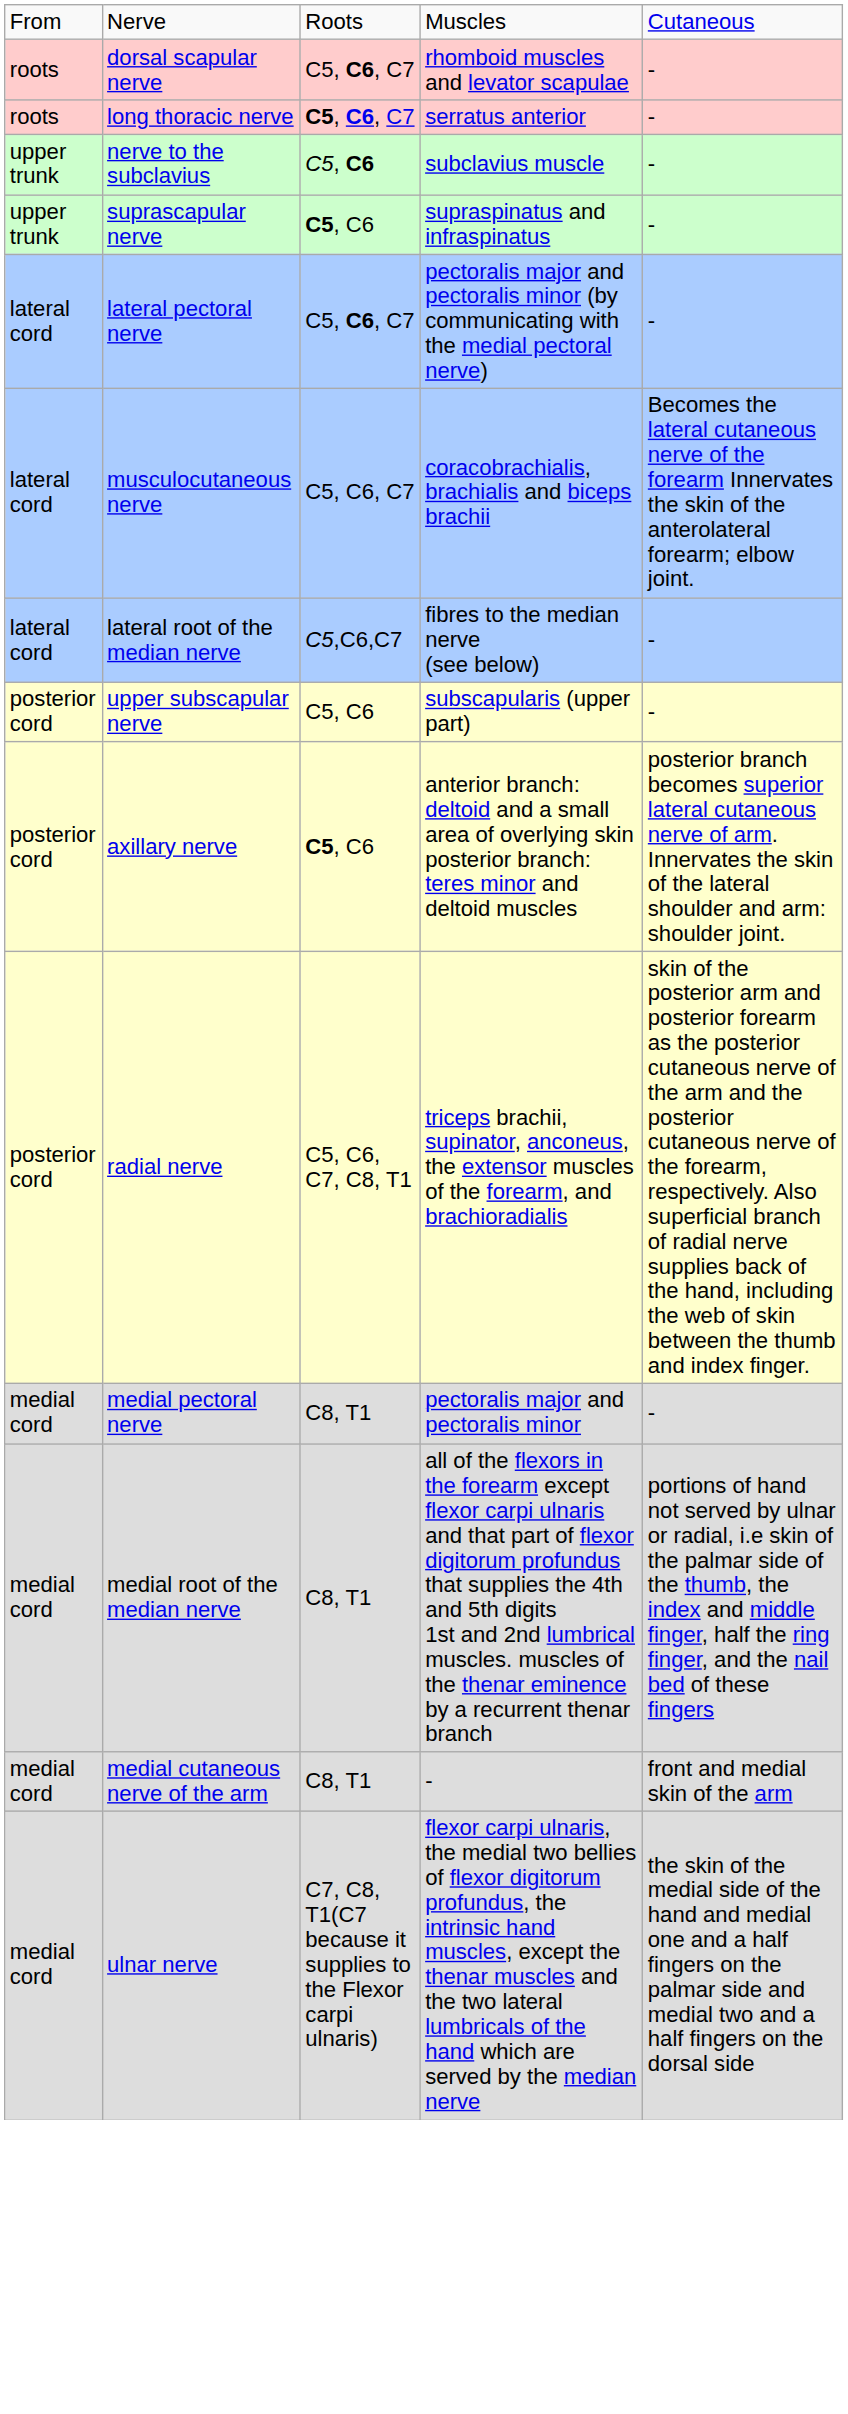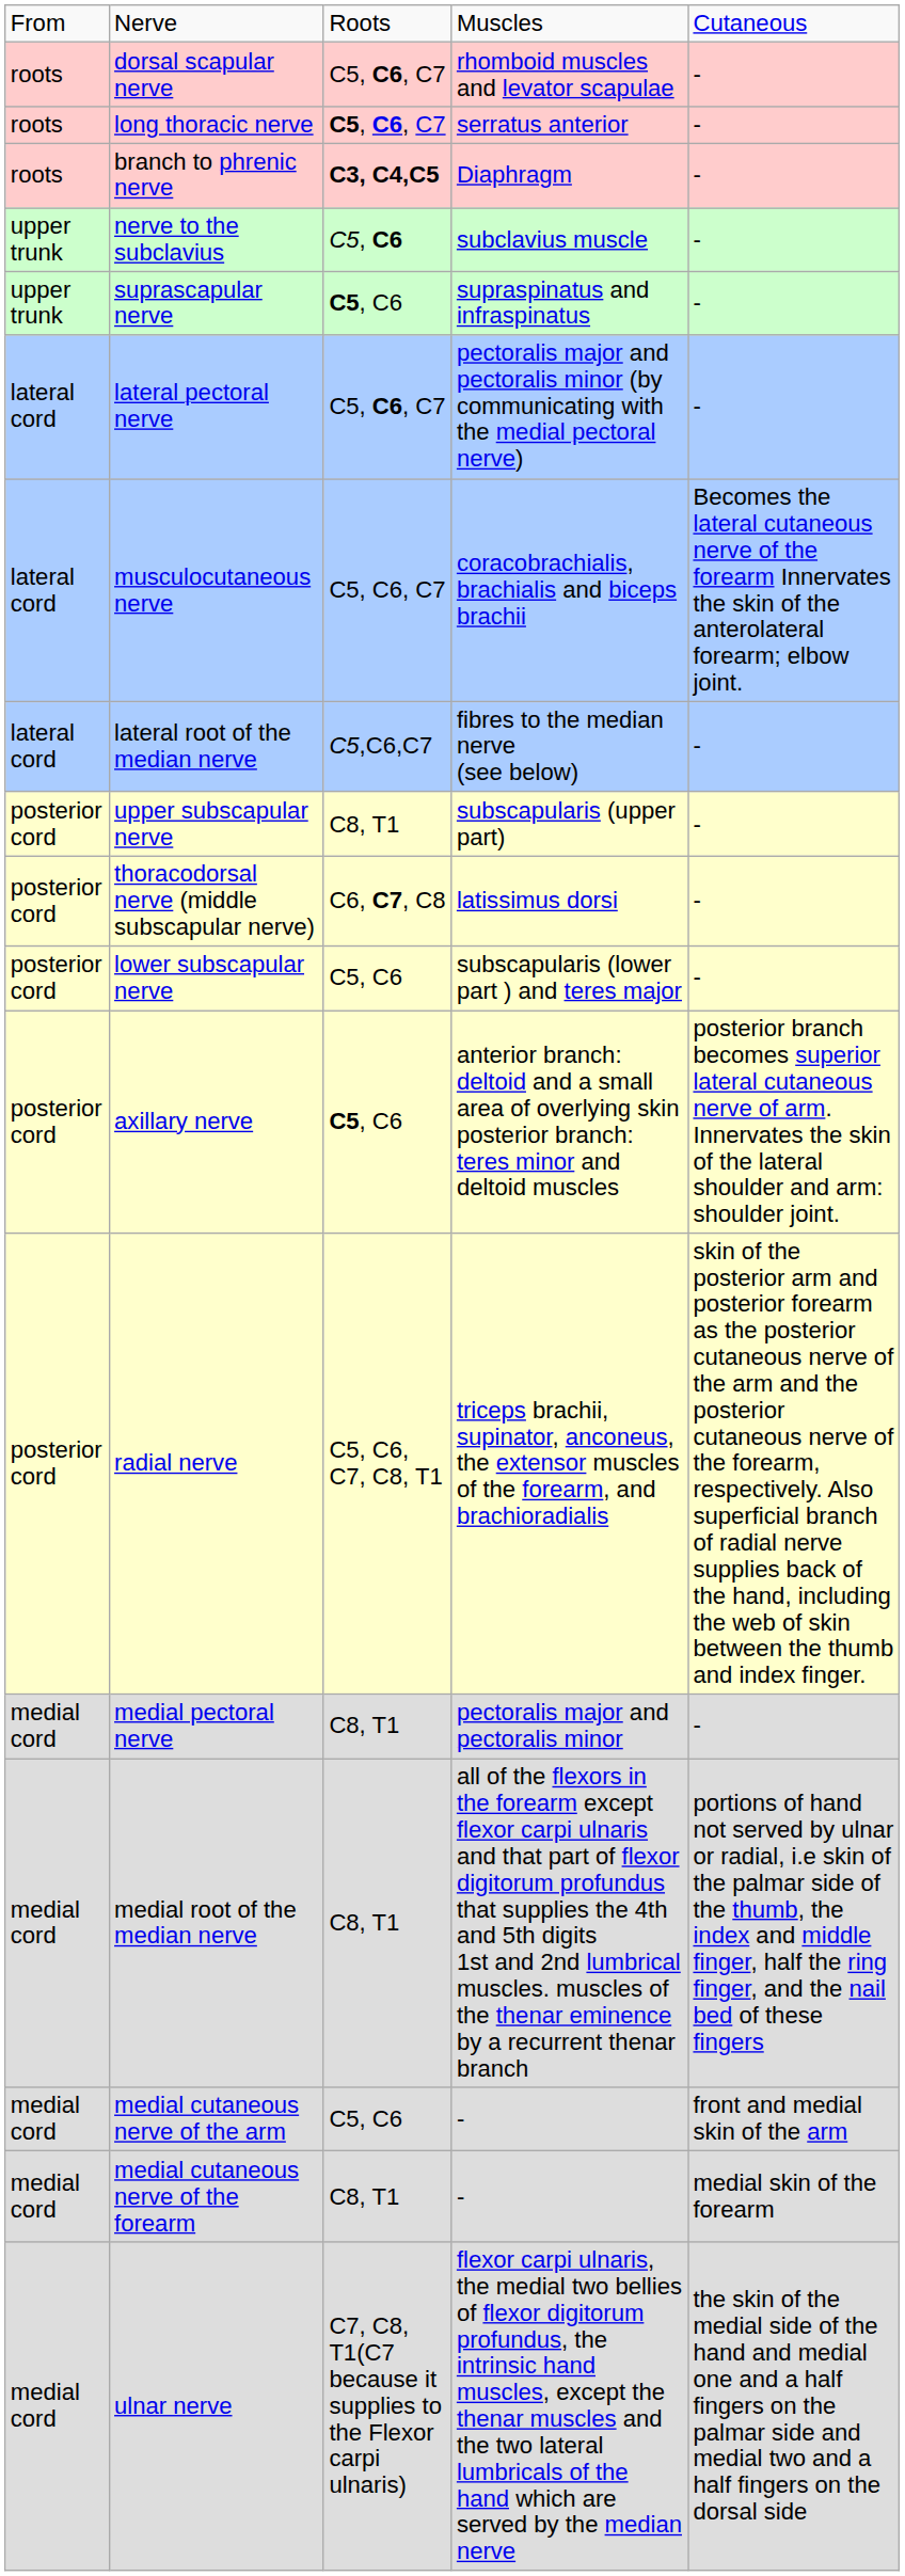+ row: roots | branch to phrenic nerve | C3, C4,C5 | Diaphragm | -
upper subscapular nerve | column 3: C5, C6 -> C8, T1
+ row: posterior cord | thoracodorsal nerve (middle subscapular nerve) | C6, C7, C8 | latissimus dorsi | -
+ row: posterior cord | lower subscapular nerve | C5, C6 | subscapularis (lower part ) and teres major | -
medial cutaneous nerve of the arm | column 3: C8, T1 -> C5, C6
+ row: medial cord | medial cutaneous nerve of the forearm | C8, T1 | - | medial skin of the forearm
